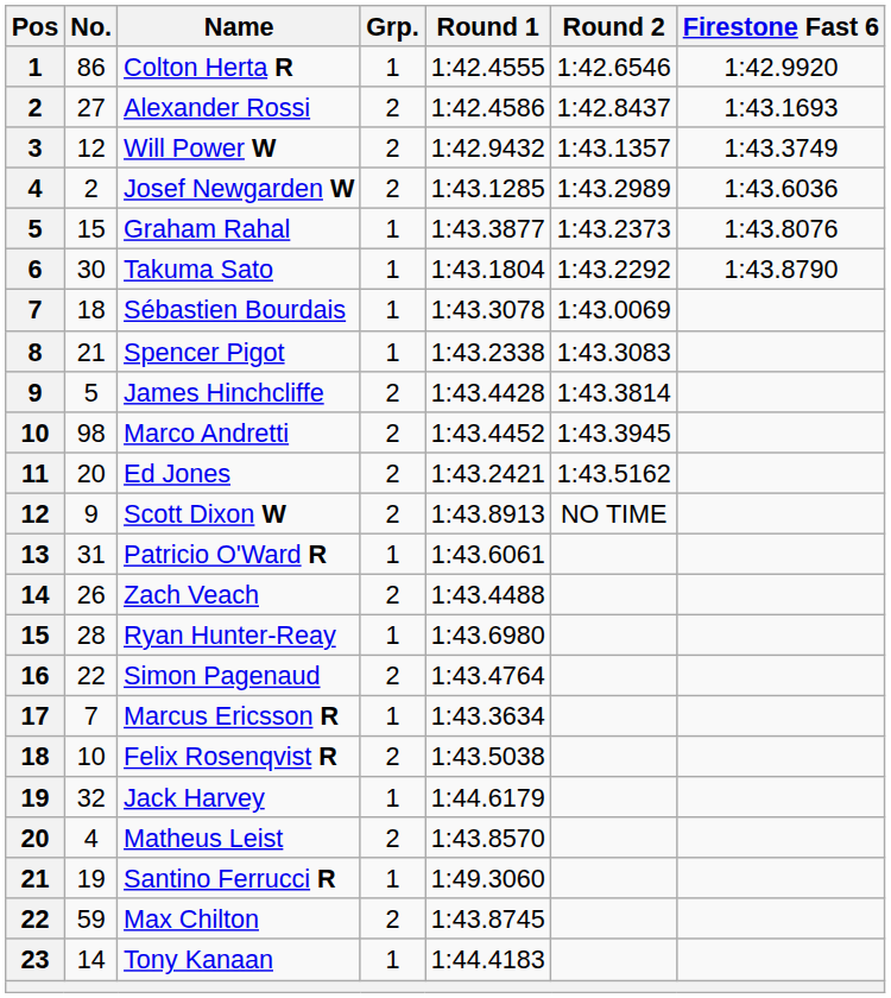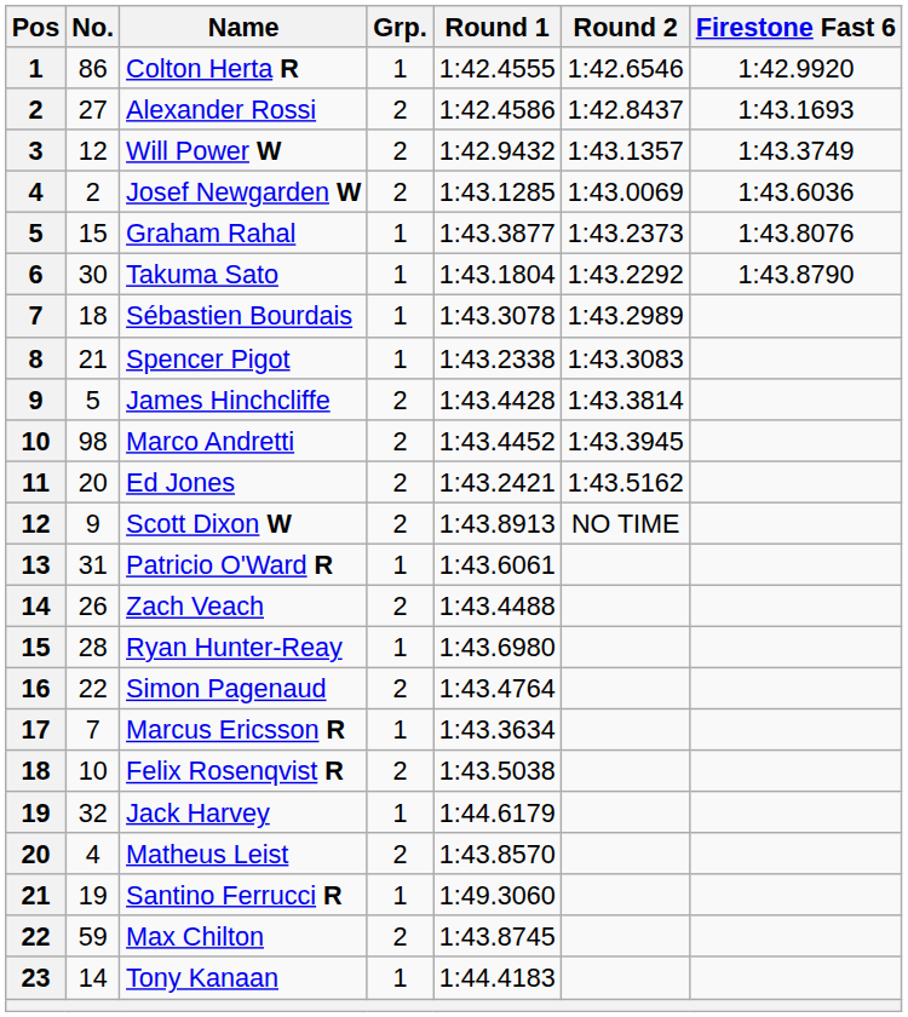Josef Newgarden W | Round 2: 1:43.2989 -> 1:43.0069
Sébastien Bourdais | Round 2: 1:43.0069 -> 1:43.2989
